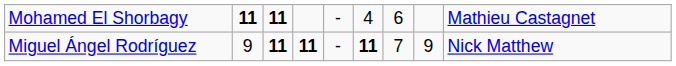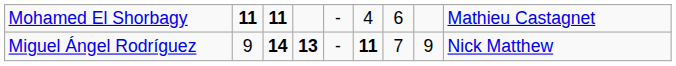Miguel Ángel Rodríguez | column 3: 11 -> 14
Miguel Ángel Rodríguez | column 4: 11 -> 13
